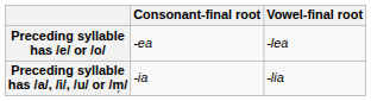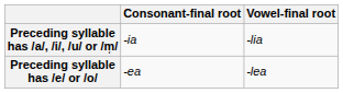rows swapped: Preceding syllable has /a/, /i/, /u/ or /m̩/ <-> Preceding syllable has /e/ or /o/
